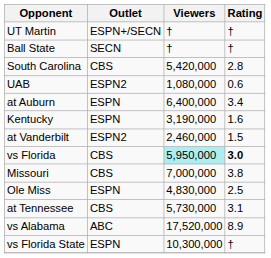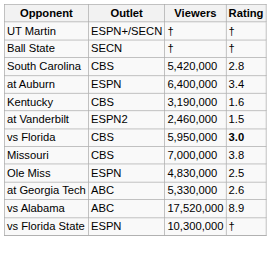- row: UAB | ESPN2 | 1,080,000 | 0.6
Kentucky | Outlet: ESPN -> CBS
vs Florida | Viewers: paleturquoise background -> no background
- row: at Tennessee | CBS | 5,730,000 | 3.1
+ row: at Georgia Tech | ABC | 5,330,000 | 2.6
